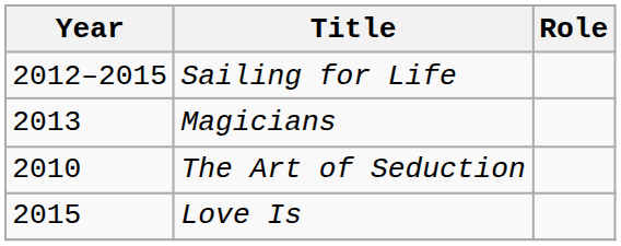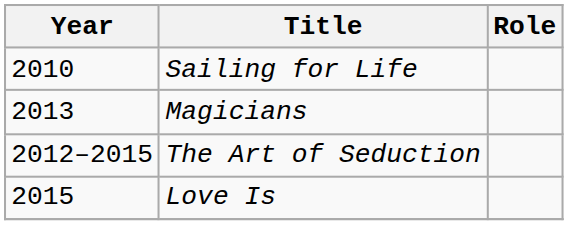Sailing for Life | Year: 2012–2015 -> 2010
The Art of Seduction | Year: 2010 -> 2012–2015
